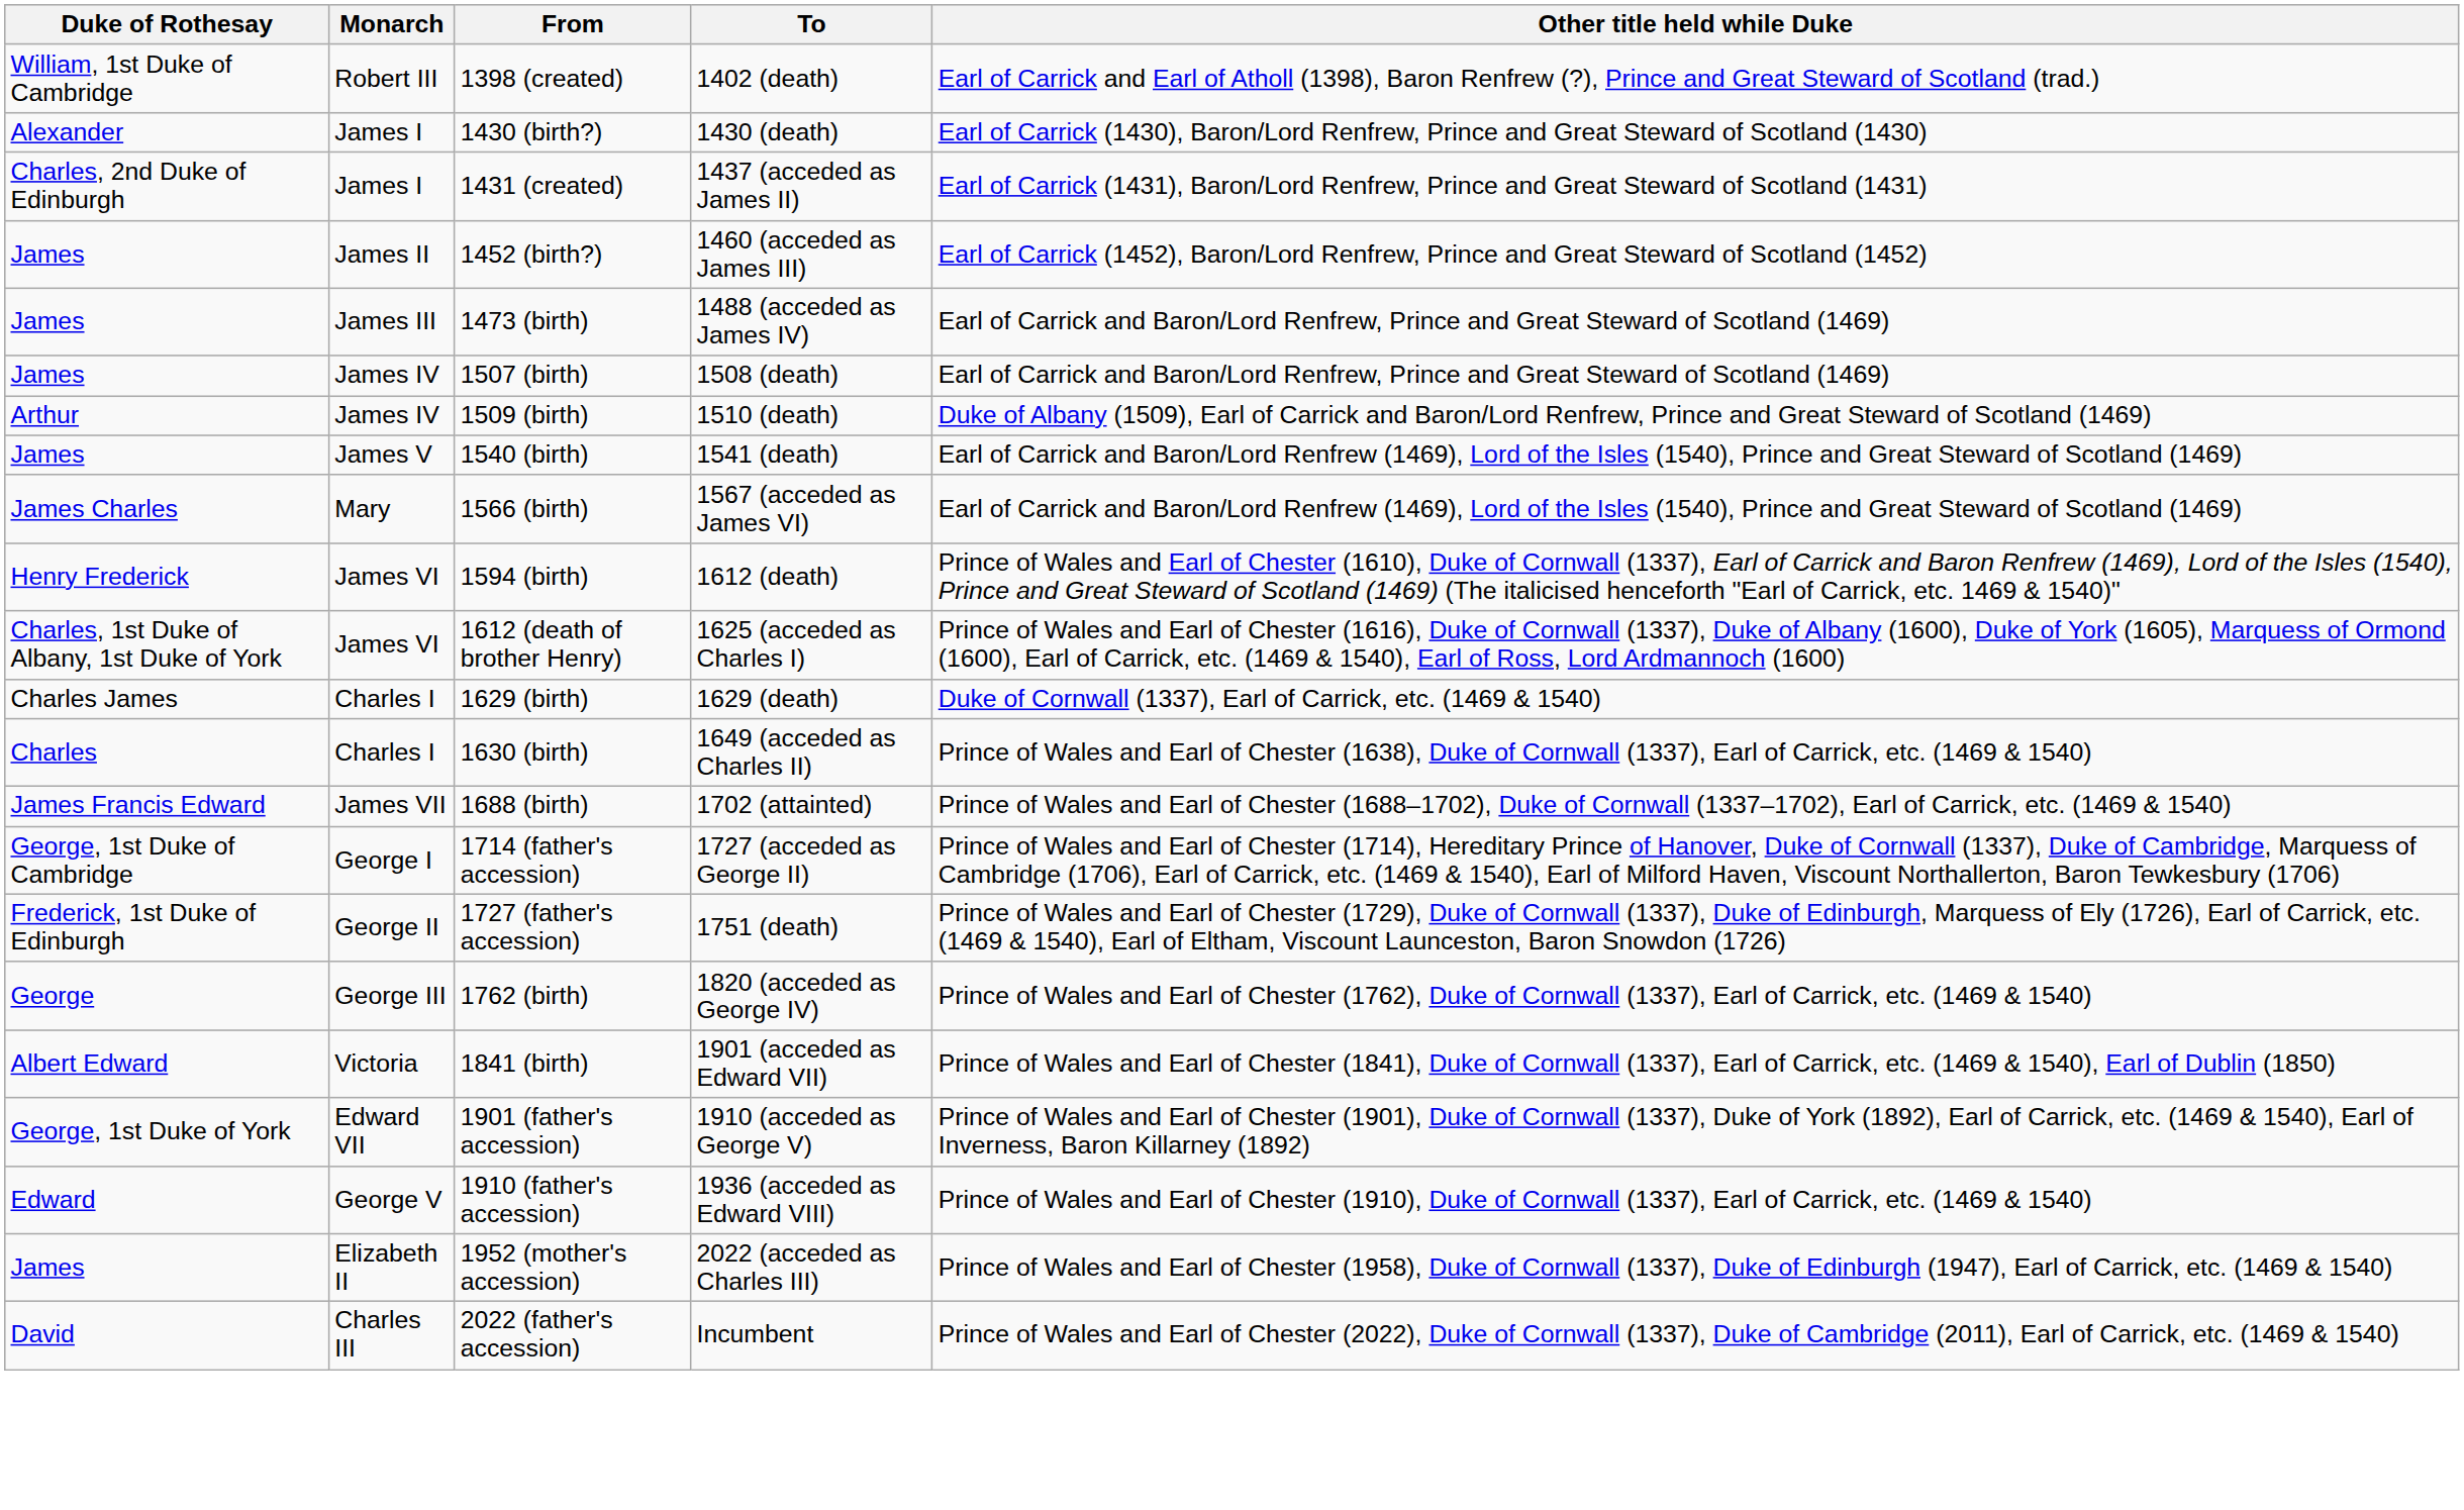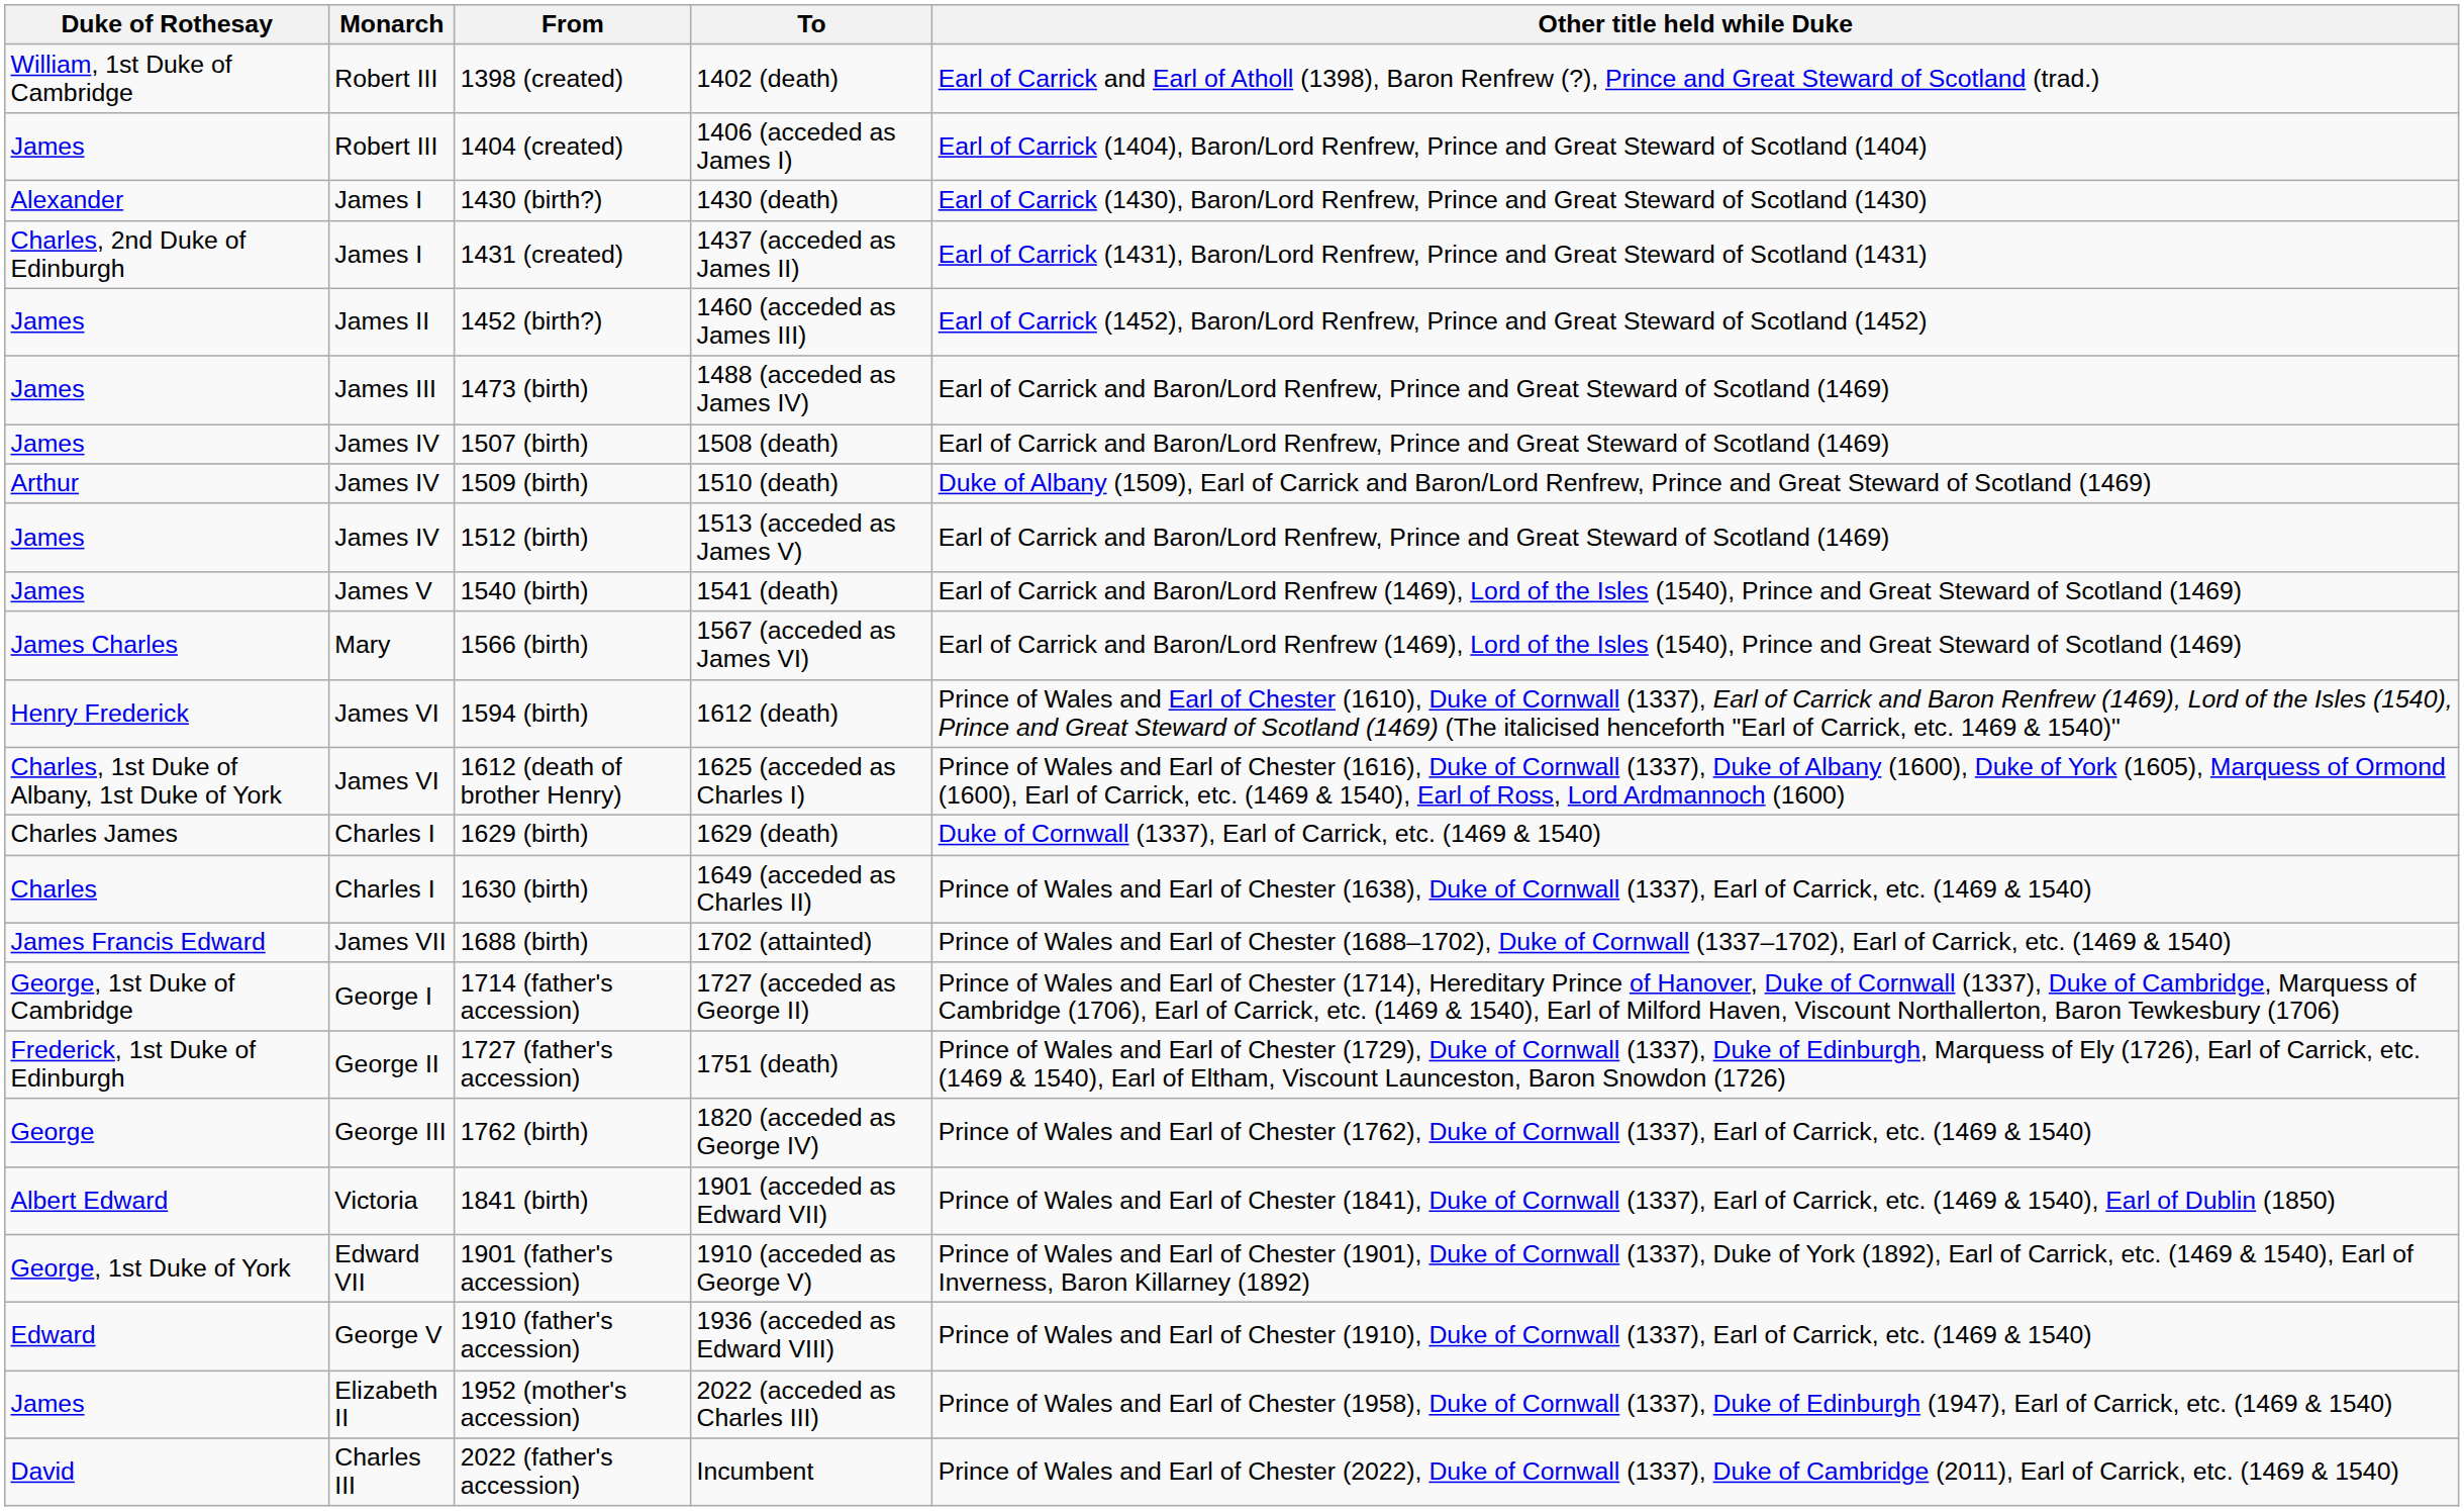+ row: James | Robert III | 1404 (created) | 1406 (acceded as James I) | Earl of Carrick (1404), Baron/Lord Renfrew, Prince and Great Steward of Scotland (1404)
+ row: James | James IV | 1512 (birth) | 1513 (acceded as James V) | Earl of Carrick and Baron/Lord Renfrew, Prince and Great Steward of Scotland (1469)
